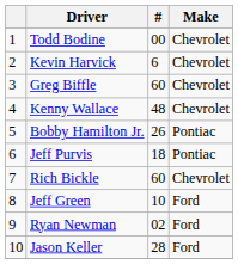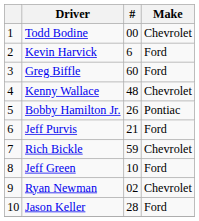Kevin Harvick | Make: Chevrolet -> Ford
Greg Biffle | Make: Chevrolet -> Ford
Jeff Purvis | #: 18 -> 21
Jeff Purvis | Make: Pontiac -> Ford
Rich Bickle | #: 60 -> 59
Ryan Newman | Make: Ford -> Chevrolet
